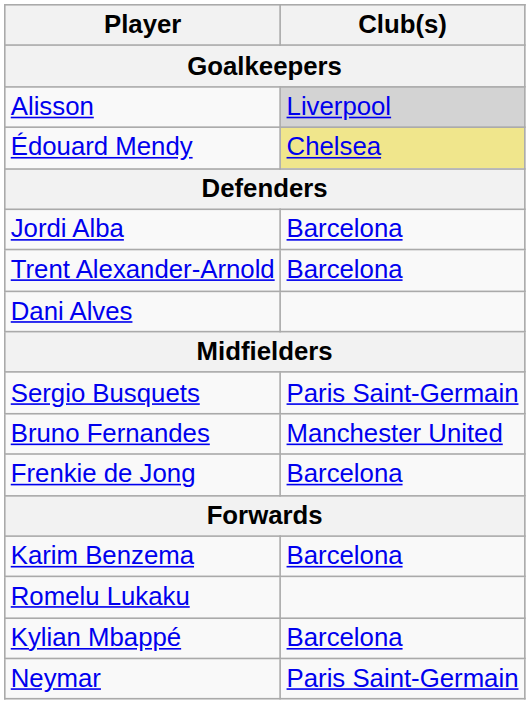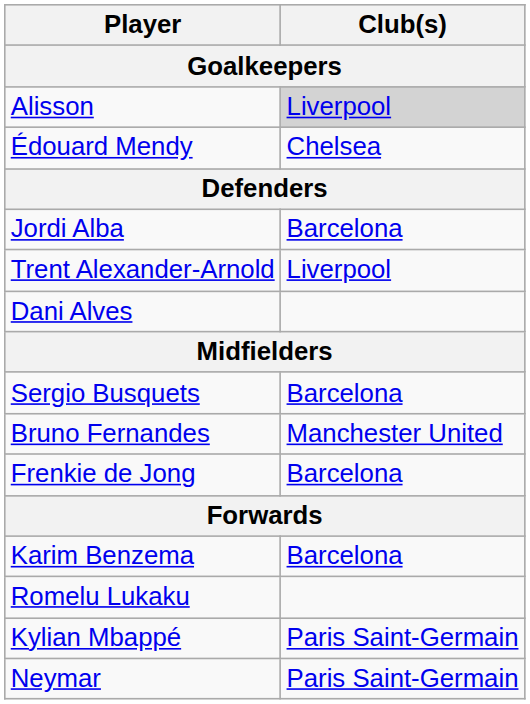Édouard Mendy | Club(s): khaki background -> no background
Trent Alexander-Arnold | Club(s): Barcelona -> Liverpool
Sergio Busquets | Club(s): Paris Saint-Germain -> Barcelona
Kylian Mbappé | Club(s): Barcelona -> Paris Saint-Germain
